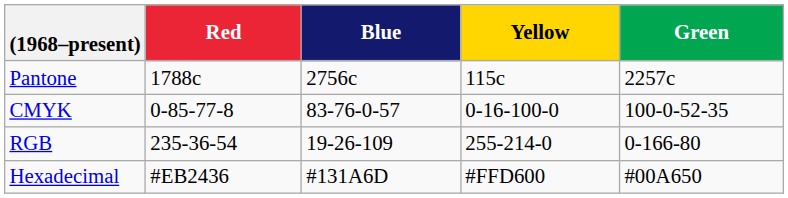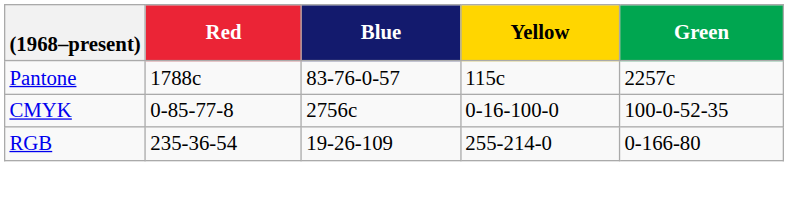Pantone | Blue: 2756c -> 83-76-0-57
CMYK | Blue: 83-76-0-57 -> 2756c
- row: Hexadecimal | #EB2436 | #131A6D | #FFD600 | #00A650
